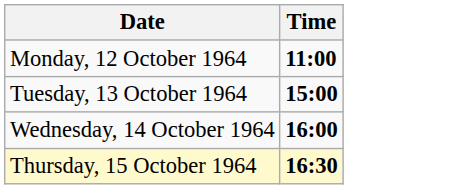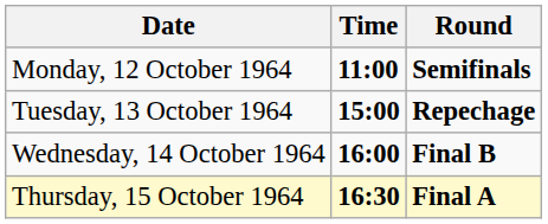+ column: Round | Semifinals | Repechage | Final B | Final A
